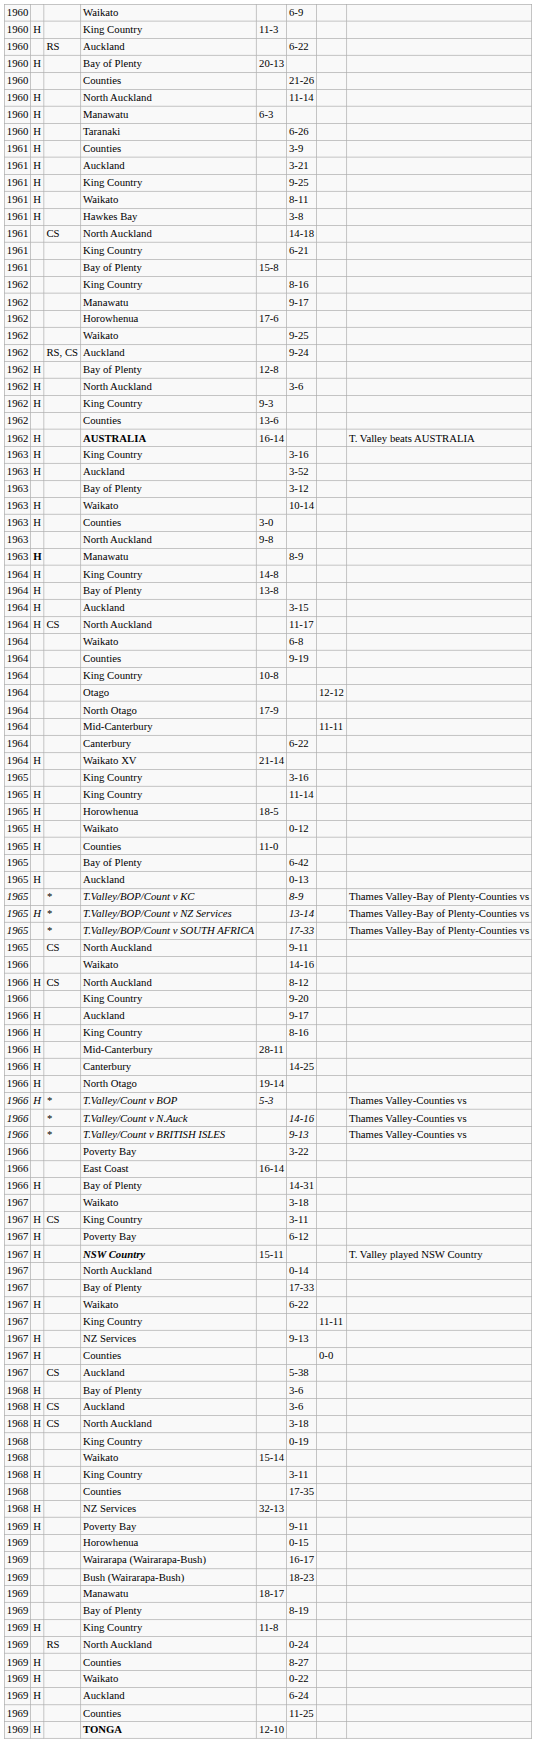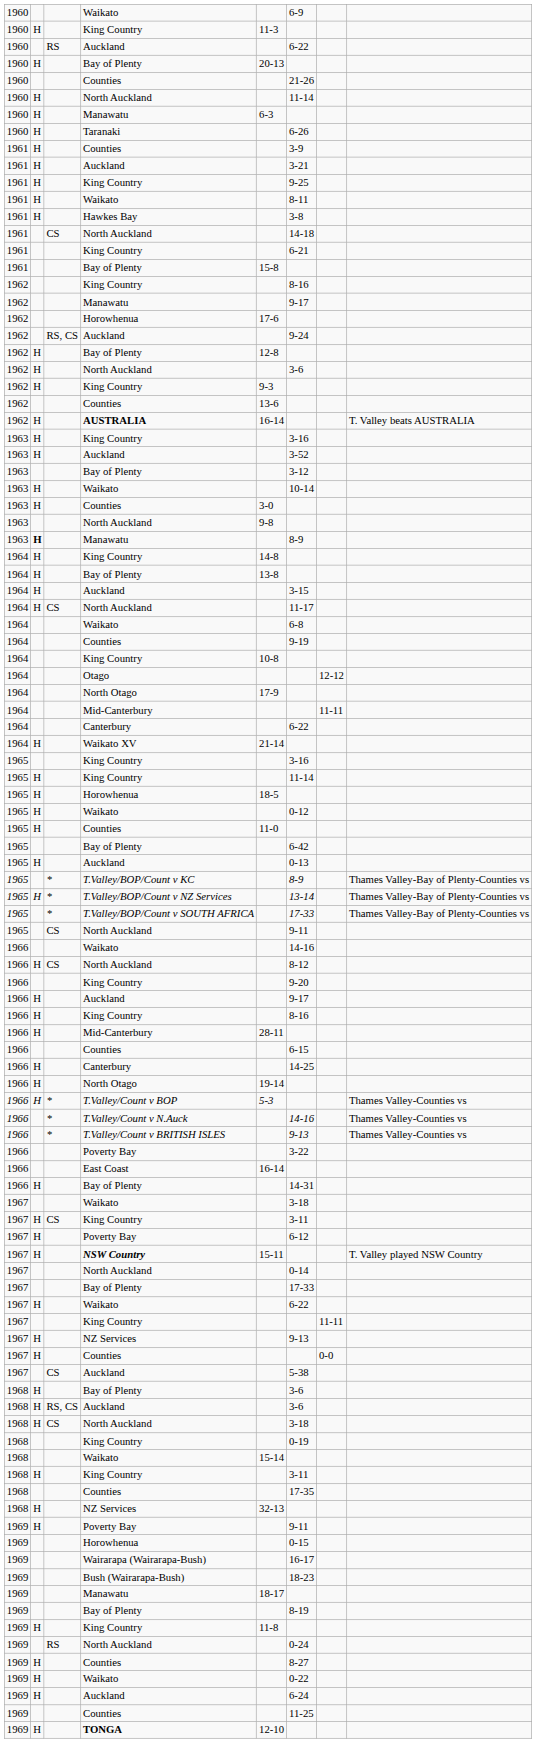- row: 1962 | Waikato | 9-25
+ row: 1966 | Counties | 6-15
1968 / Auckland | column 3: CS -> RS, CS
